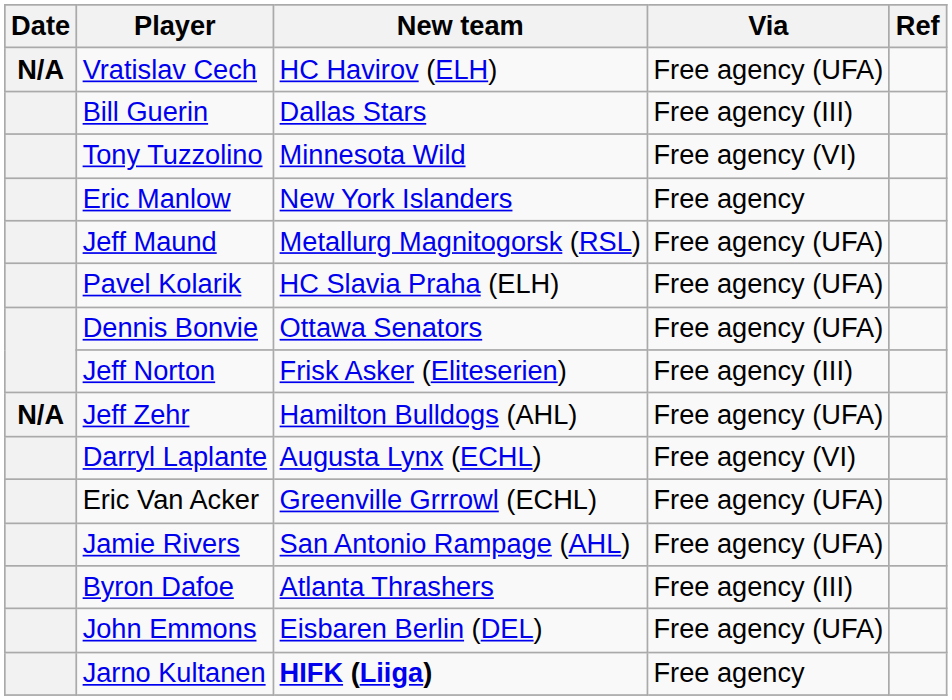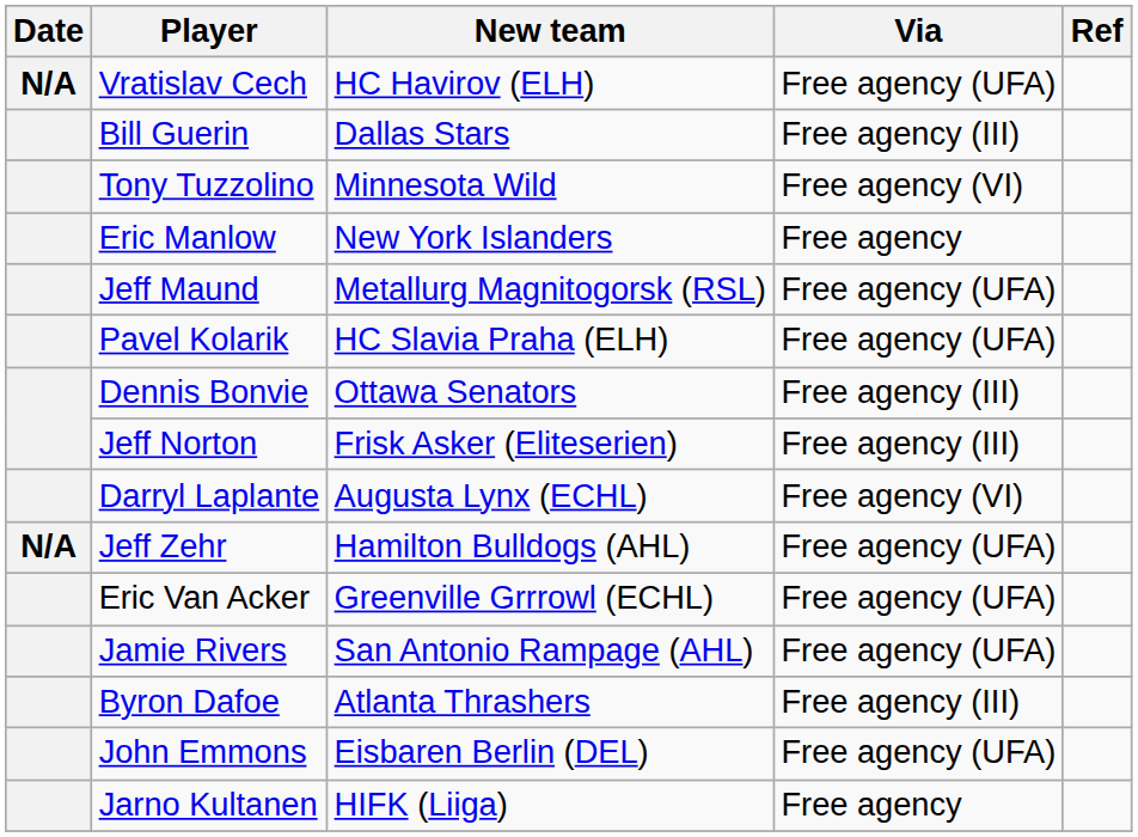Dennis Bonvie | Via: Free agency (UFA) -> Free agency (III)
rows swapped: Darryl Laplante <-> Jeff Zehr
Jarno Kultanen | New team: bold -> normal
